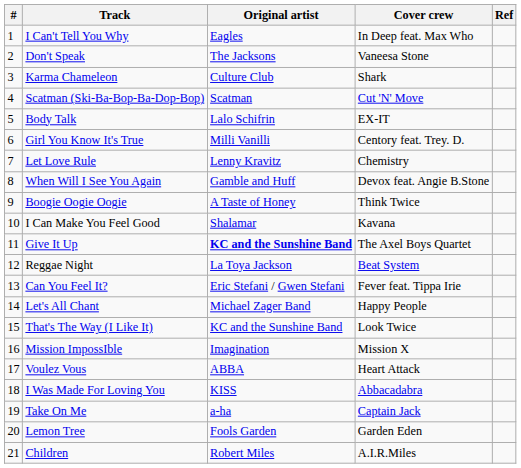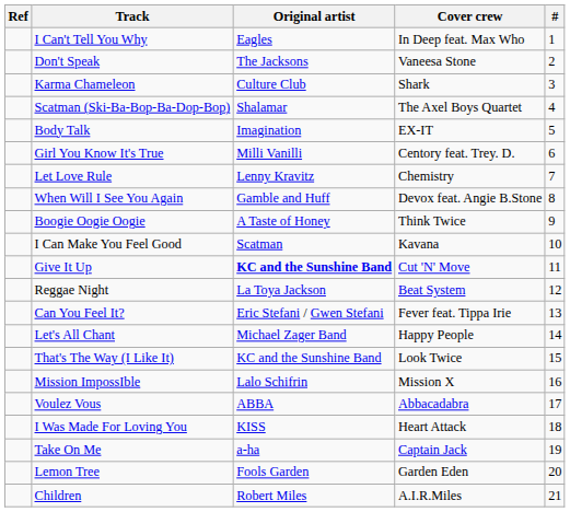columns swapped: # <-> Ref
Scatman (Ski-Ba-Bop-Ba-Dop-Bop) | Original artist: Scatman -> Shalamar
Scatman (Ski-Ba-Bop-Ba-Dop-Bop) | Cover crew: Cut 'N' Move -> The Axel Boys Quartet
Body Talk | Original artist: Lalo Schifrin -> Imagination
I Can Make You Feel Good | Original artist: Shalamar -> Scatman
Give It Up | Cover crew: The Axel Boys Quartet -> Cut 'N' Move
Mission ImpossIble | Original artist: Imagination -> Lalo Schifrin
Voulez Vous | Cover crew: Heart Attack -> Abbacadabra
I Was Made For Loving You | Cover crew: Abbacadabra -> Heart Attack
